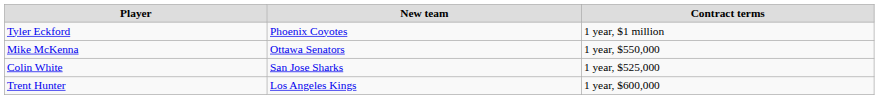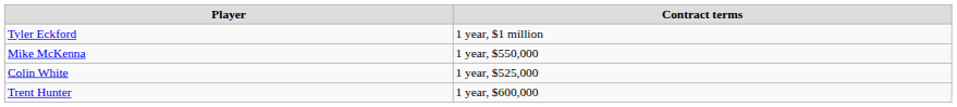- column: New team | Phoenix Coyotes | Ottawa Senators | San Jose Sharks | Los Angeles Kings
